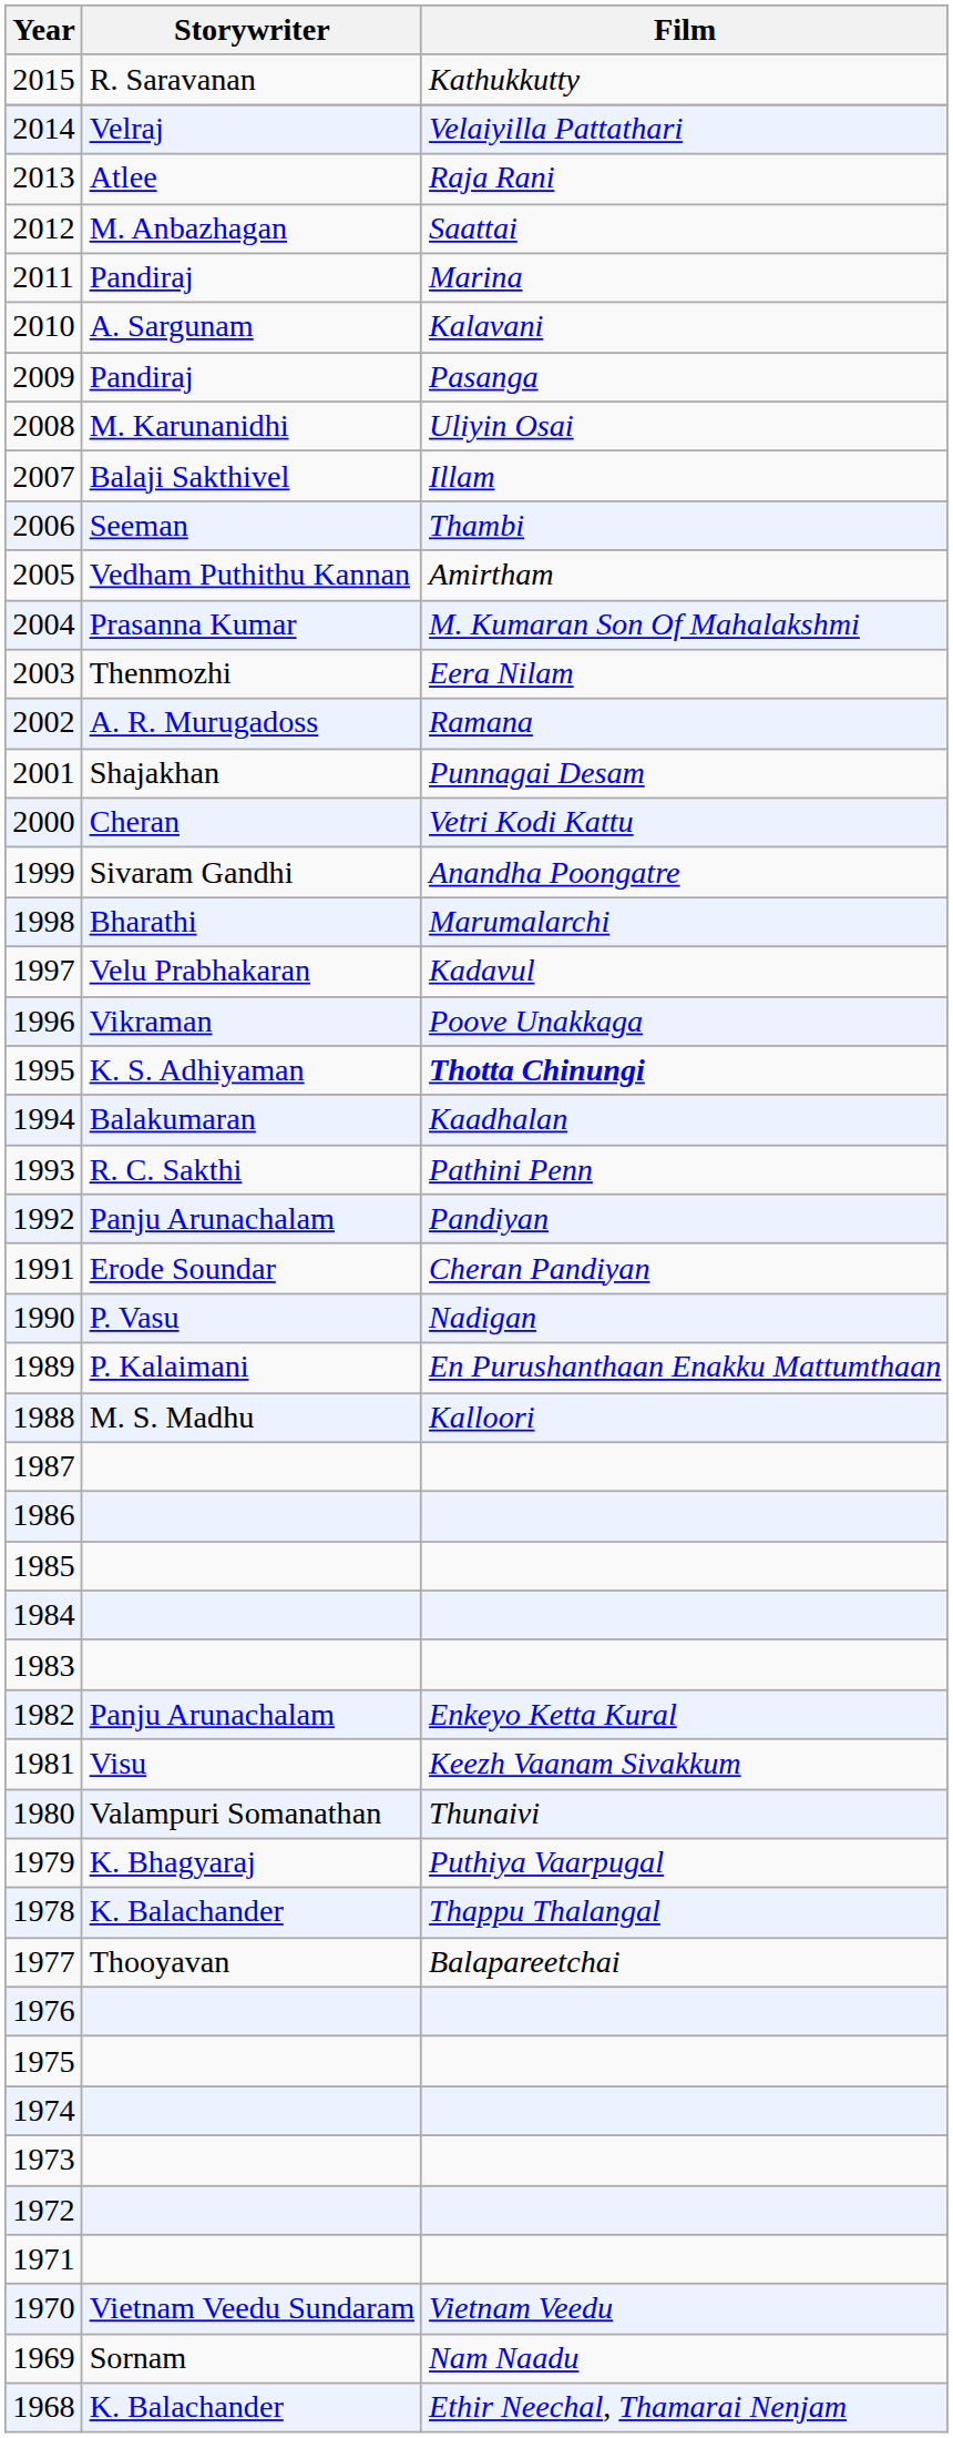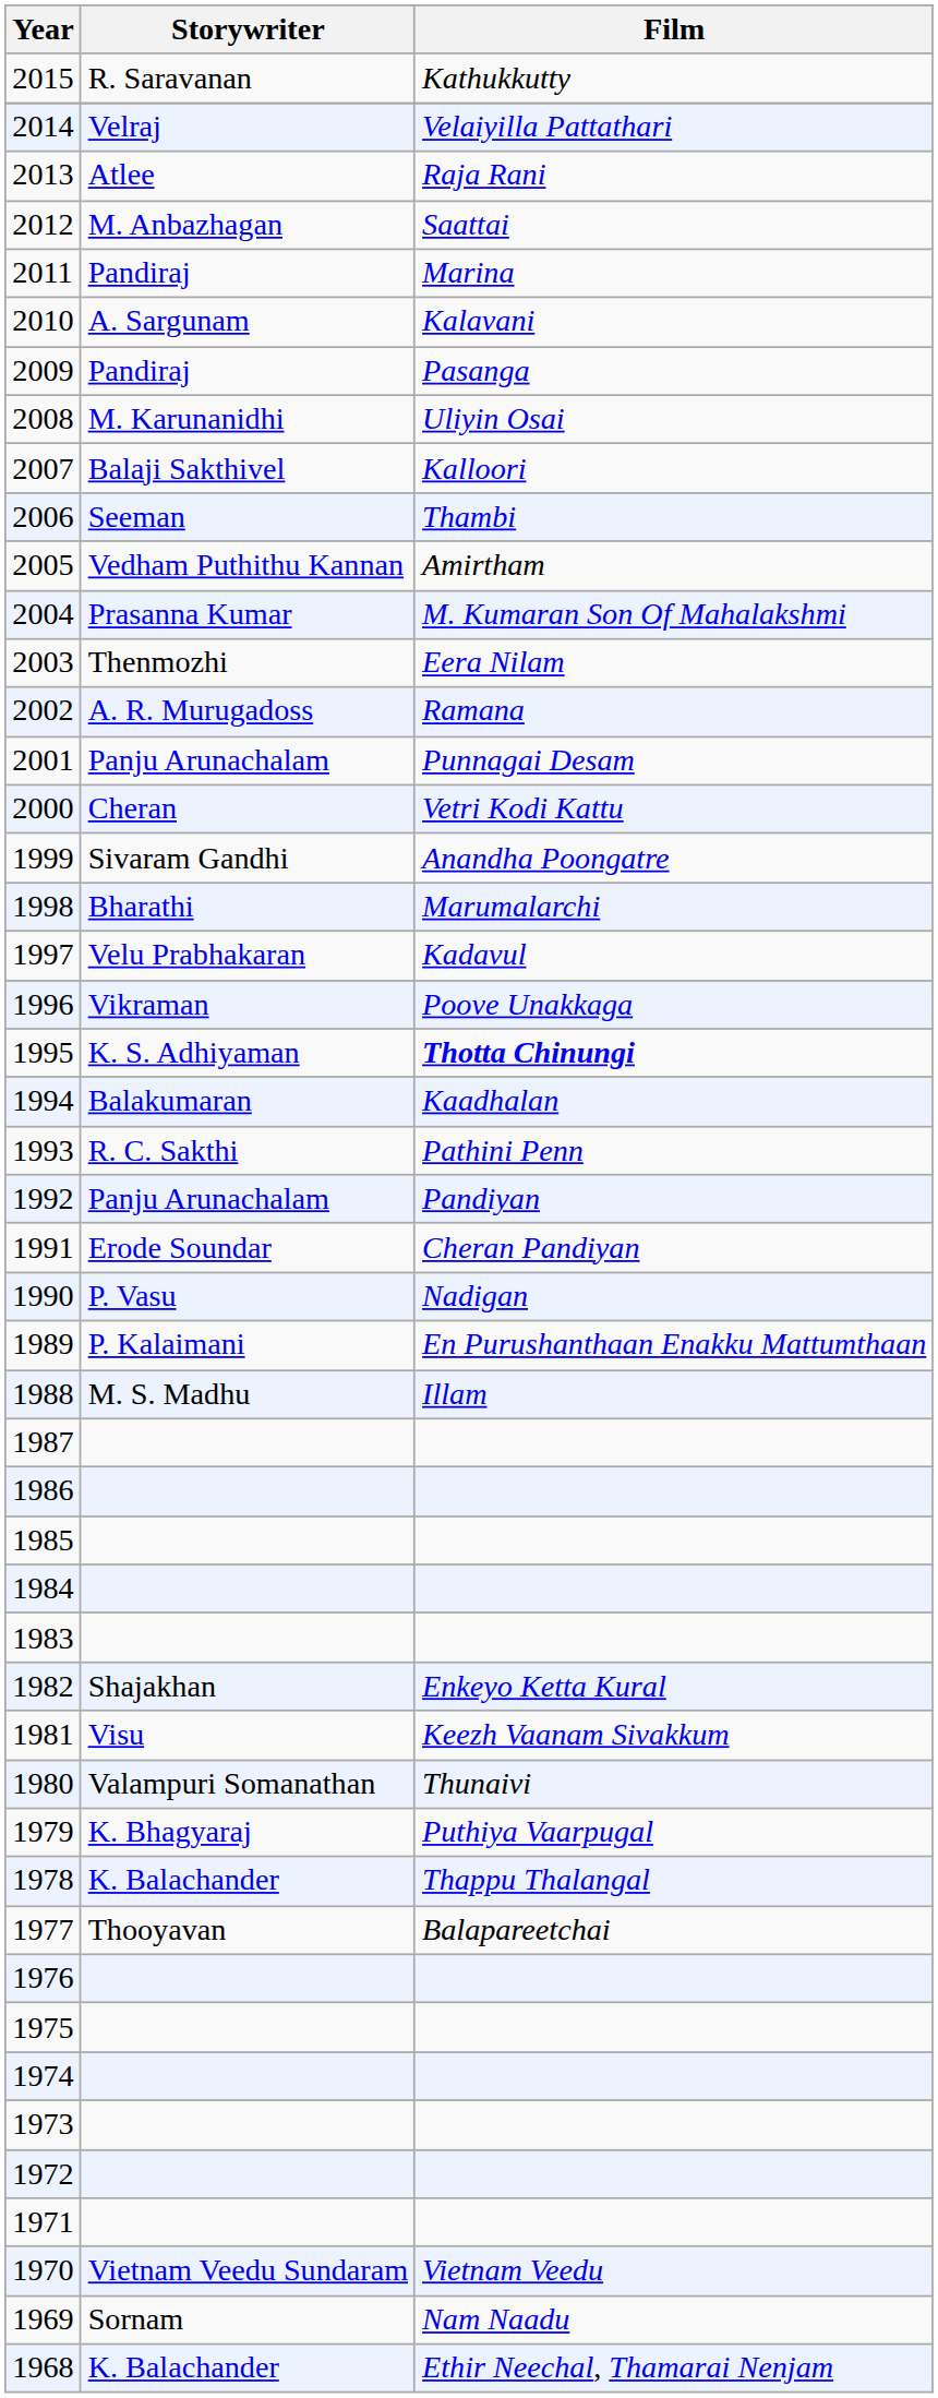2007 | Film: Illam -> Kalloori
2001 | Storywriter: Shajakhan -> Panju Arunachalam
1988 | Film: Kalloori -> Illam
1982 | Storywriter: Panju Arunachalam -> Shajakhan
